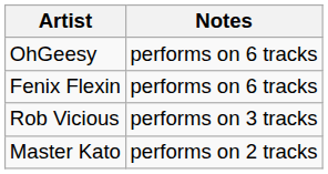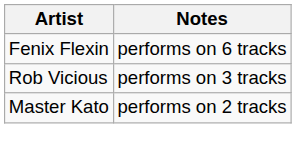- row: OhGeesy | performs on 6 tracks
